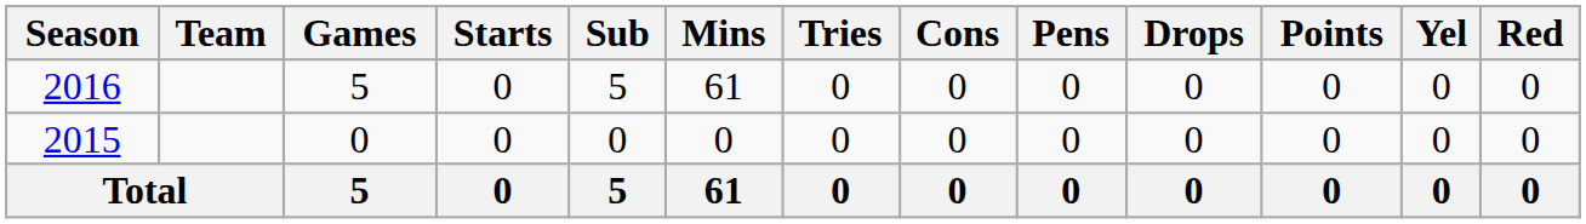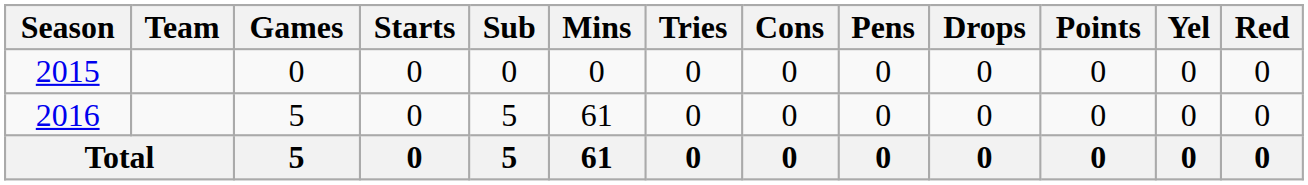rows swapped: 2015 <-> 2016
